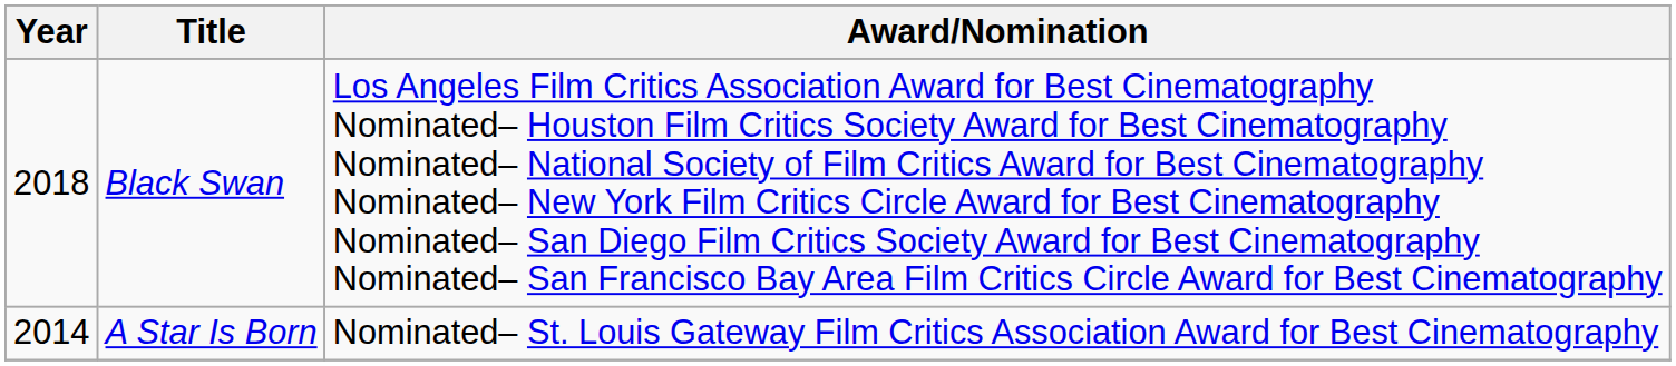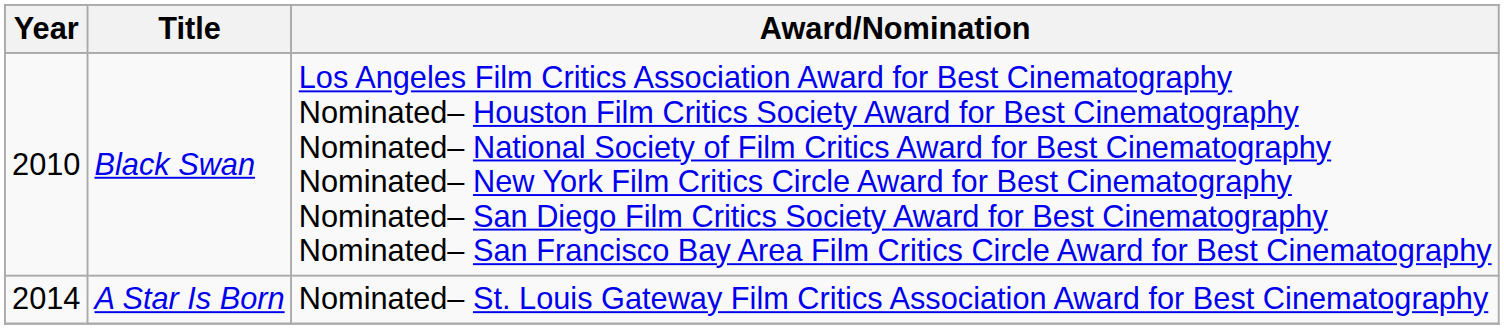Black Swan | Year: 2018 -> 2010
